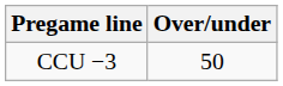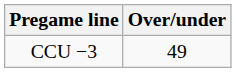CCU −3 | Over/under: 50 -> 49
